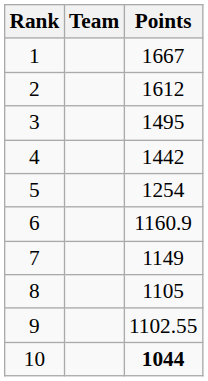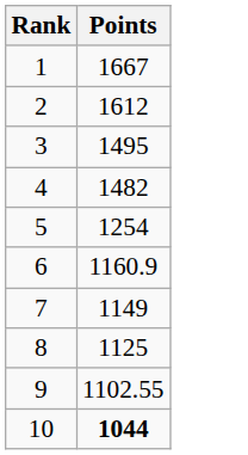- column: Team
4 | Points: 1442 -> 1482
8 | Points: 1105 -> 1125
